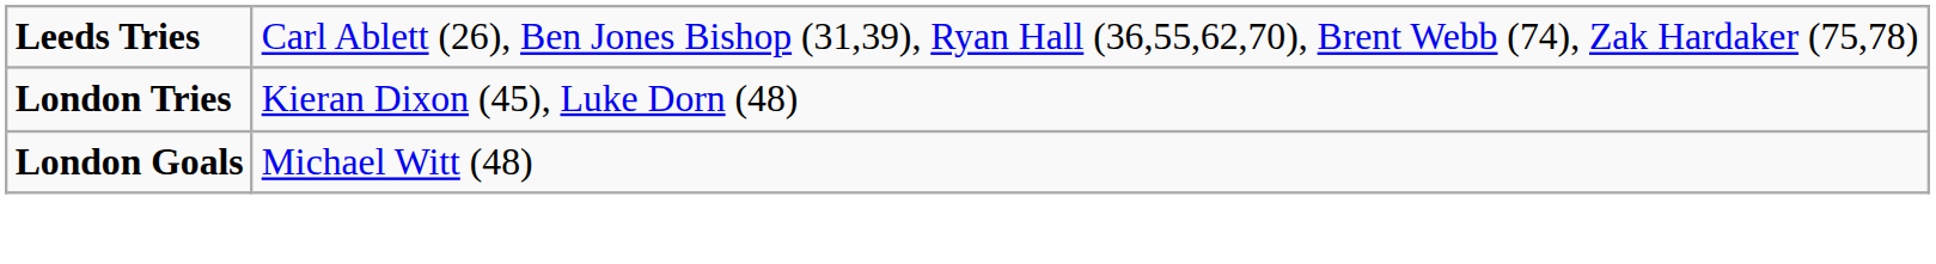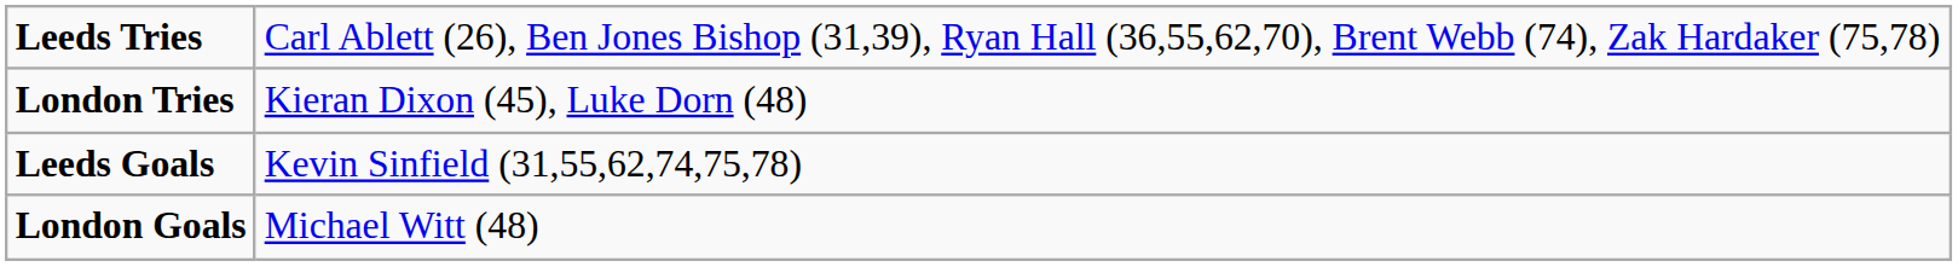+ row: Leeds Goals | Kevin Sinfield (31,55,62,74,75,78)
